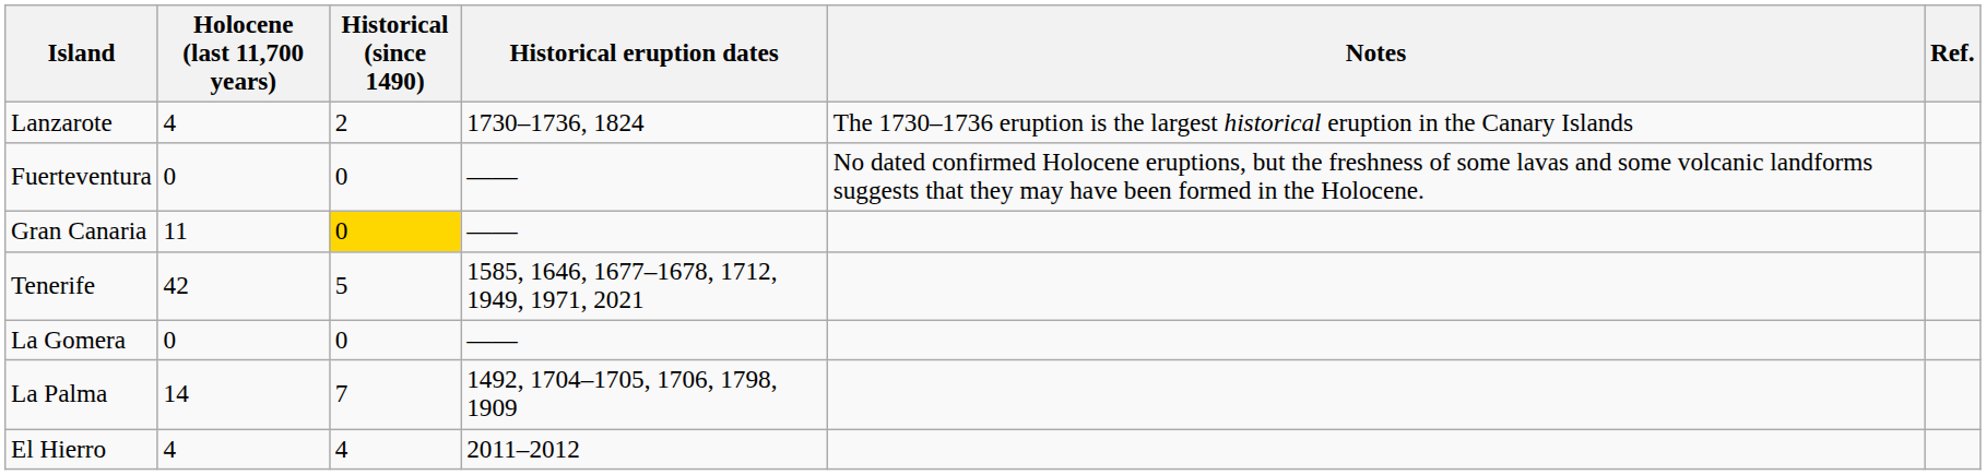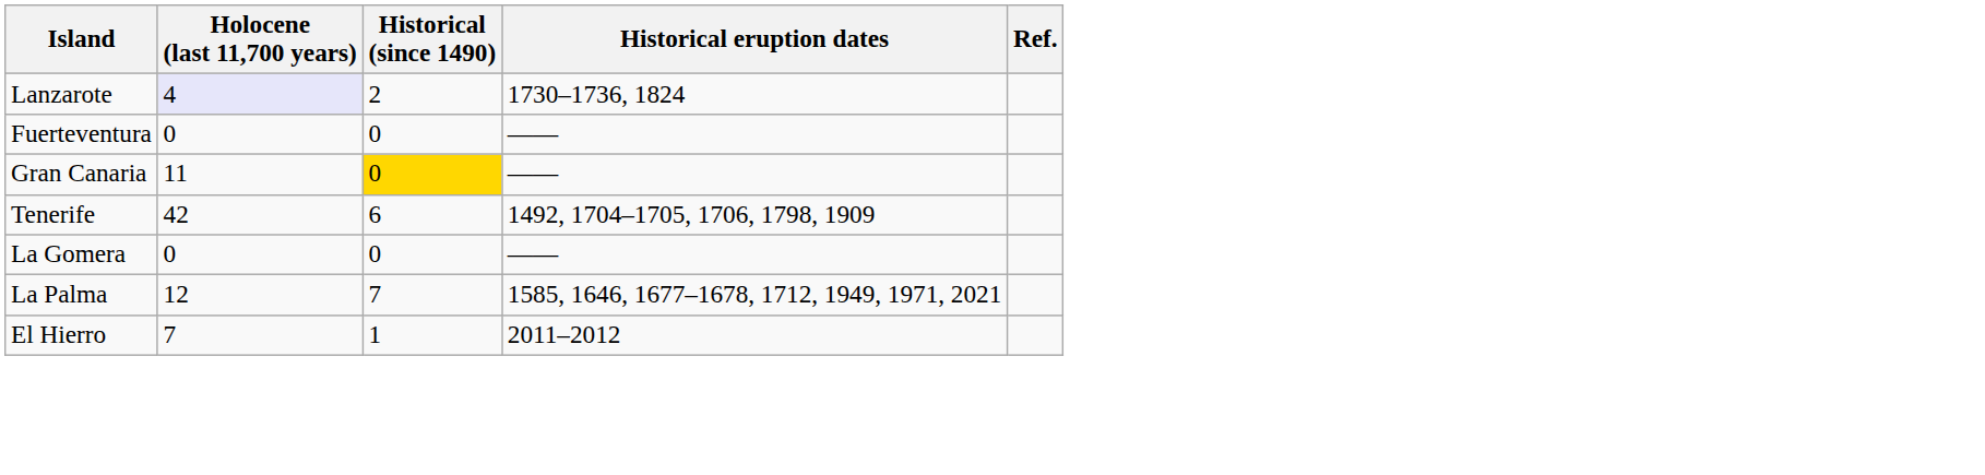- column: Notes | The 1730–1736 eruption is the largest historical eruption in the Canary Islands | No dated confirmed Holocene eruptions, but the freshness of some lavas and some volcanic landforms suggests that they may have been formed in the Holocene.
Lanzarote | Holocene (last 11,700 years): no background -> lavender background
Tenerife | Historical (since 1490): 5 -> 6
Tenerife | Historical eruption dates: 1585, 1646, 1677–1678, 1712, 1949, 1971, 2021 -> 1492, 1704–1705, 1706, 1798, 1909
La Palma | Holocene (last 11,700 years): 14 -> 12
La Palma | Historical eruption dates: 1492, 1704–1705, 1706, 1798, 1909 -> 1585, 1646, 1677–1678, 1712, 1949, 1971, 2021
El Hierro | Holocene (last 11,700 years): 4 -> 7
El Hierro | Historical (since 1490): 4 -> 1
